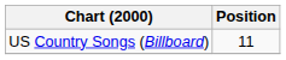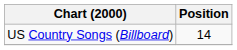US Country Songs (Billboard) | Position: 11 -> 14
